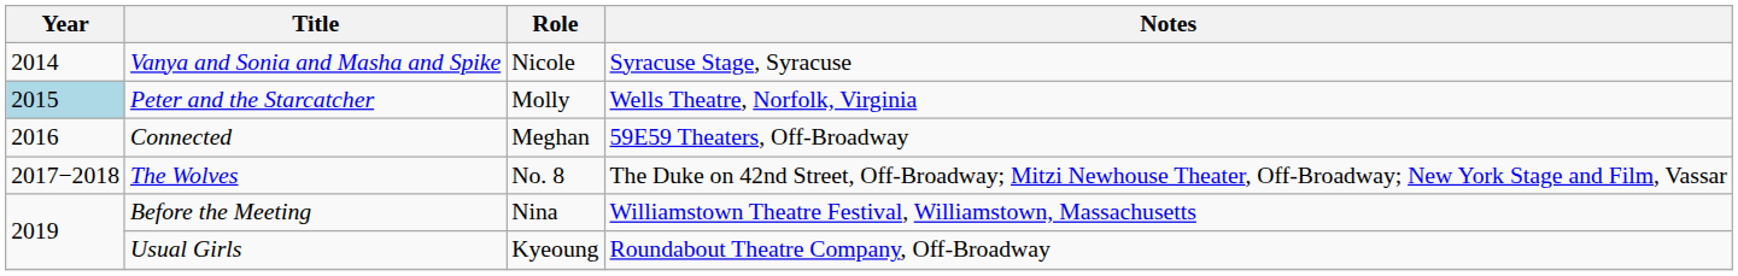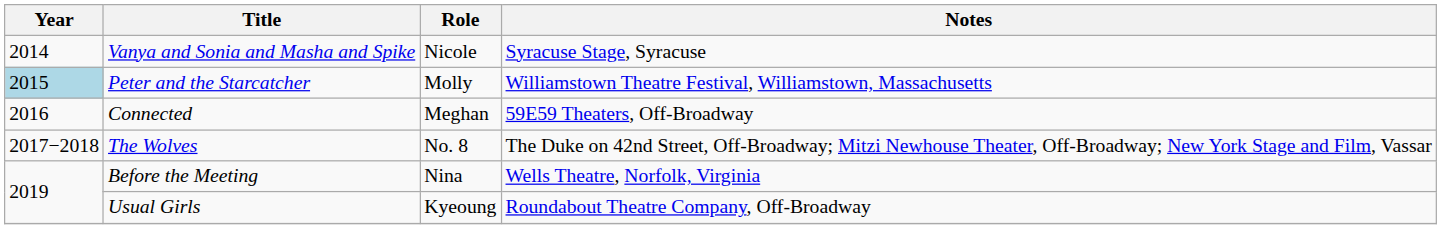Peter and the Starcatcher | Notes: Wells Theatre, Norfolk, Virginia -> Williamstown Theatre Festival, Williamstown, Massachusetts
Before the Meeting | Notes: Williamstown Theatre Festival, Williamstown, Massachusetts -> Wells Theatre, Norfolk, Virginia
